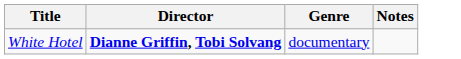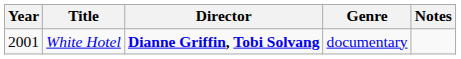+ column: Year | 2001
